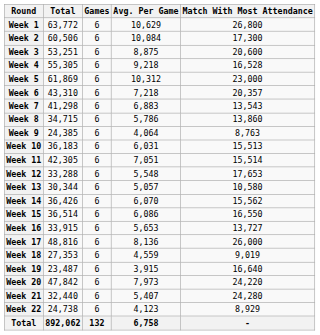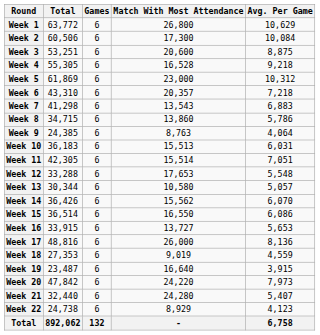columns swapped: Avg. Per Game <-> Match With Most Attendance
